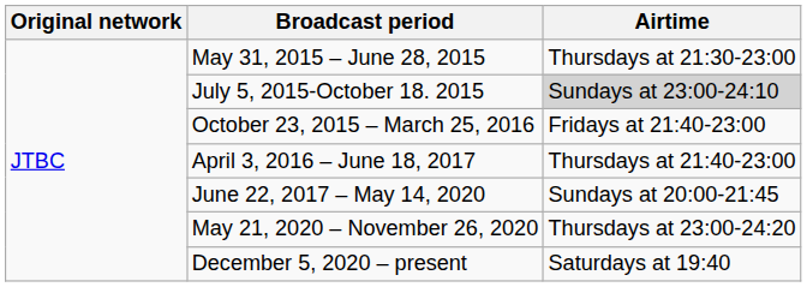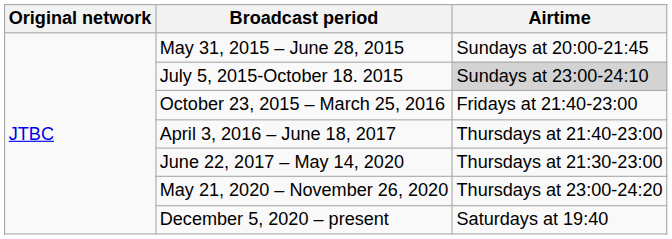May 31, 2015 – June 28, 2015 | Airtime: Thursdays at 21:30-23:00 -> Sundays at 20:00-21:45
June 22, 2017 – May 14, 2020 | Airtime: Sundays at 20:00-21:45 -> Thursdays at 21:30-23:00
